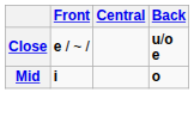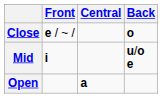Close | Back: u/o e -> o
Mid | Back: o -> u/o e
+ row: Open | a
